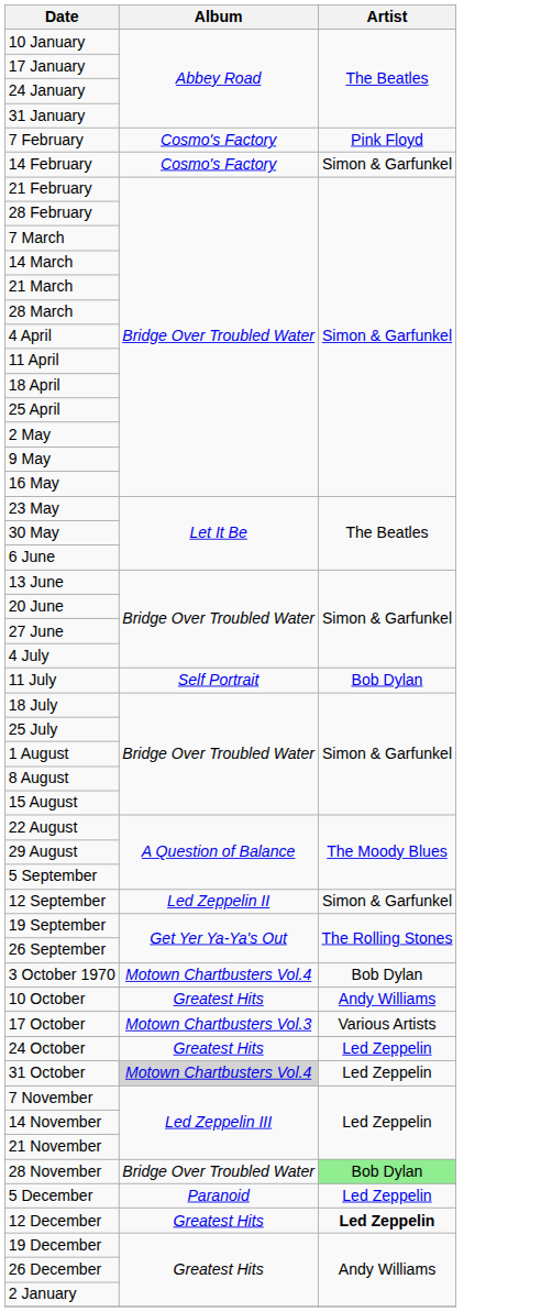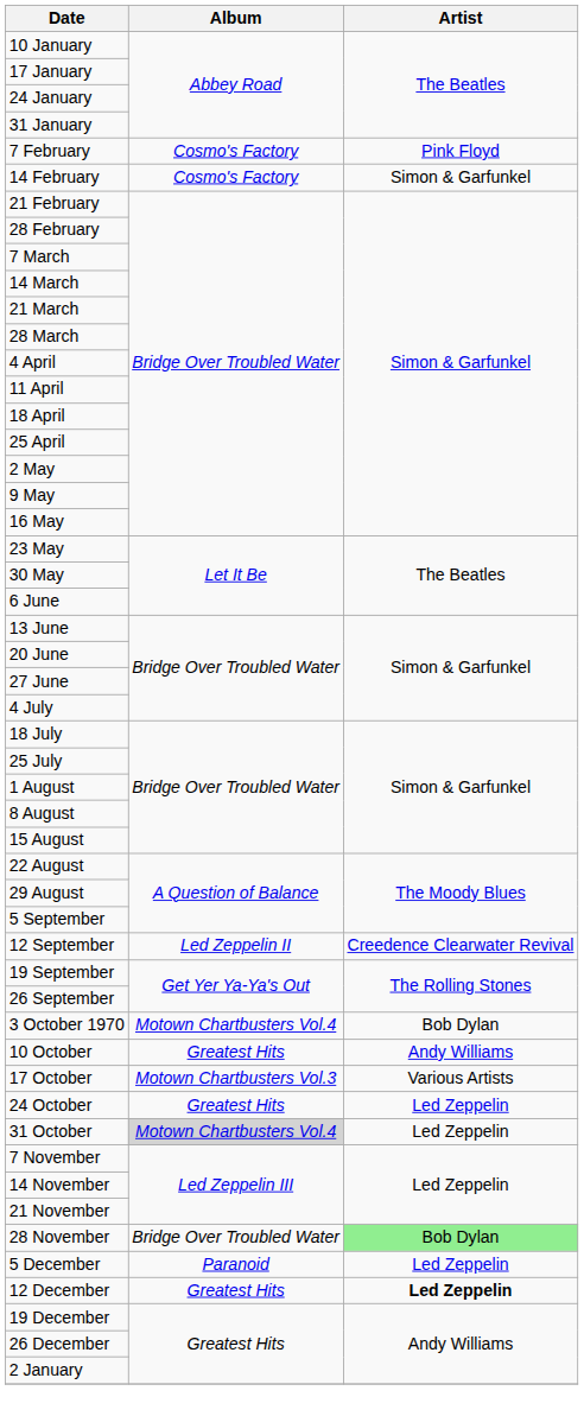- row: 11 July | Self Portrait | Bob Dylan
12 September | Artist: Simon & Garfunkel -> Creedence Clearwater Revival
